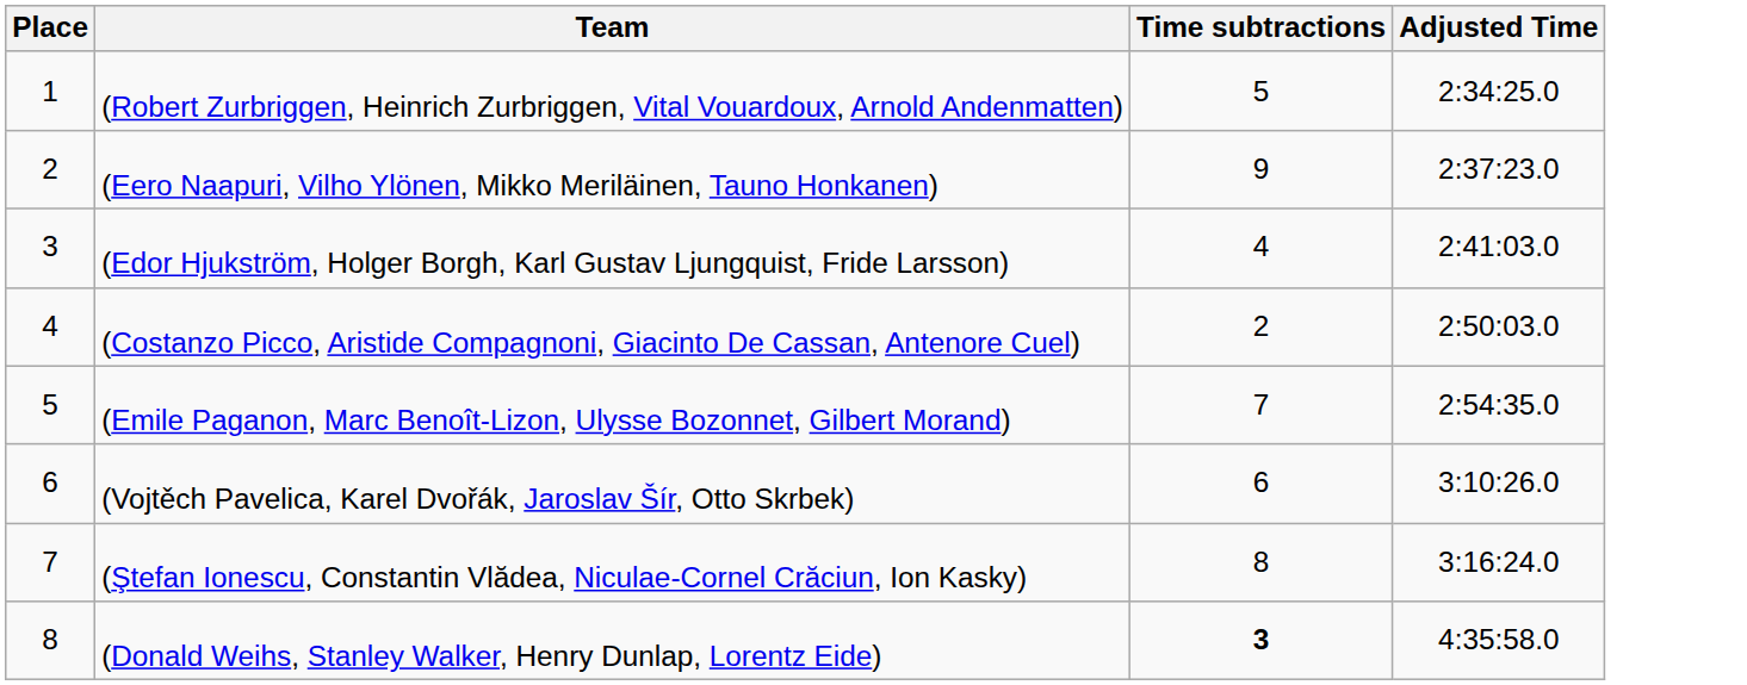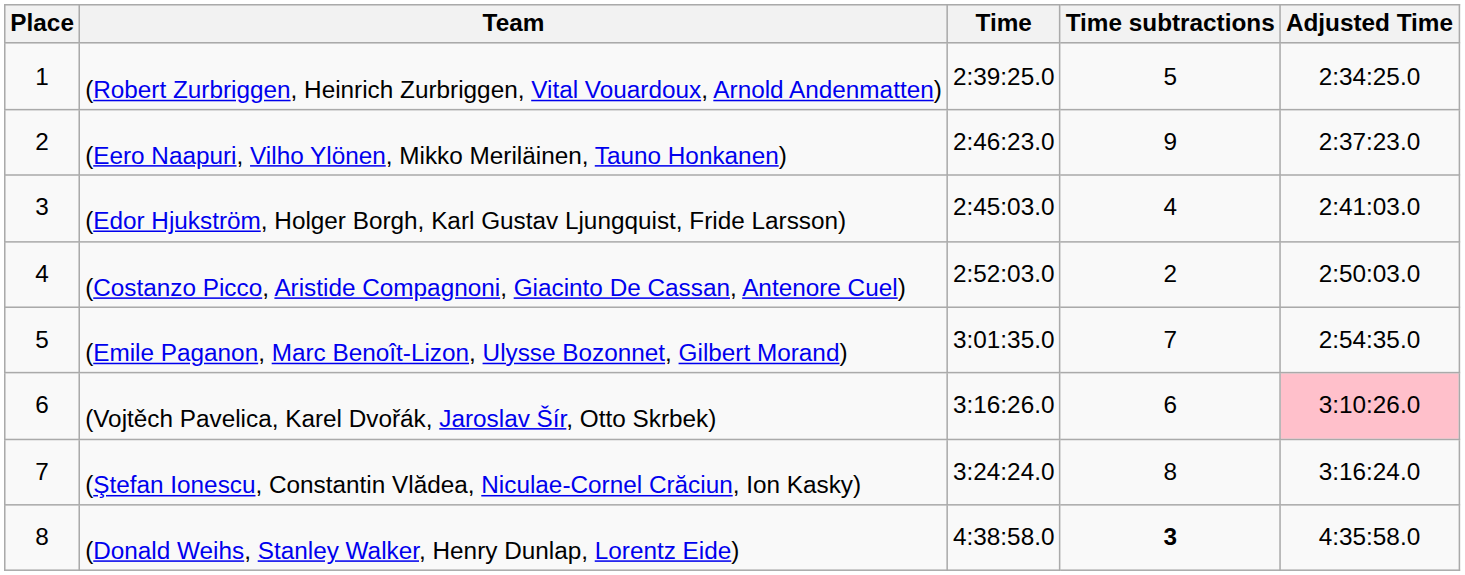+ column: Time | 2:39:25.0 | 2:46:23.0 | 2:45:03.0 | 2:52:03.0 | 3:01:35.0 | 3:16:26.0 | 3:24:24.0 | 4:38:58.0
(Vojtěch Pavelica, Karel Dvořák, Jaroslav Šír, Otto Skrbek) | Adjusted Time: no background -> pink background
